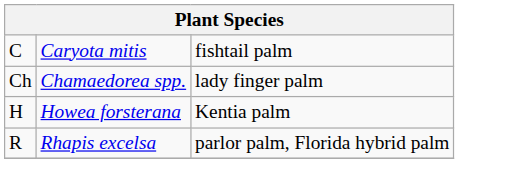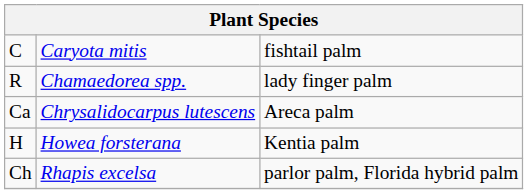Chamaedorea spp. | column 1: Ch -> R
+ row: Ca | Chrysalidocarpus lutescens | Areca palm
Rhapis excelsa | column 1: R -> Ch
